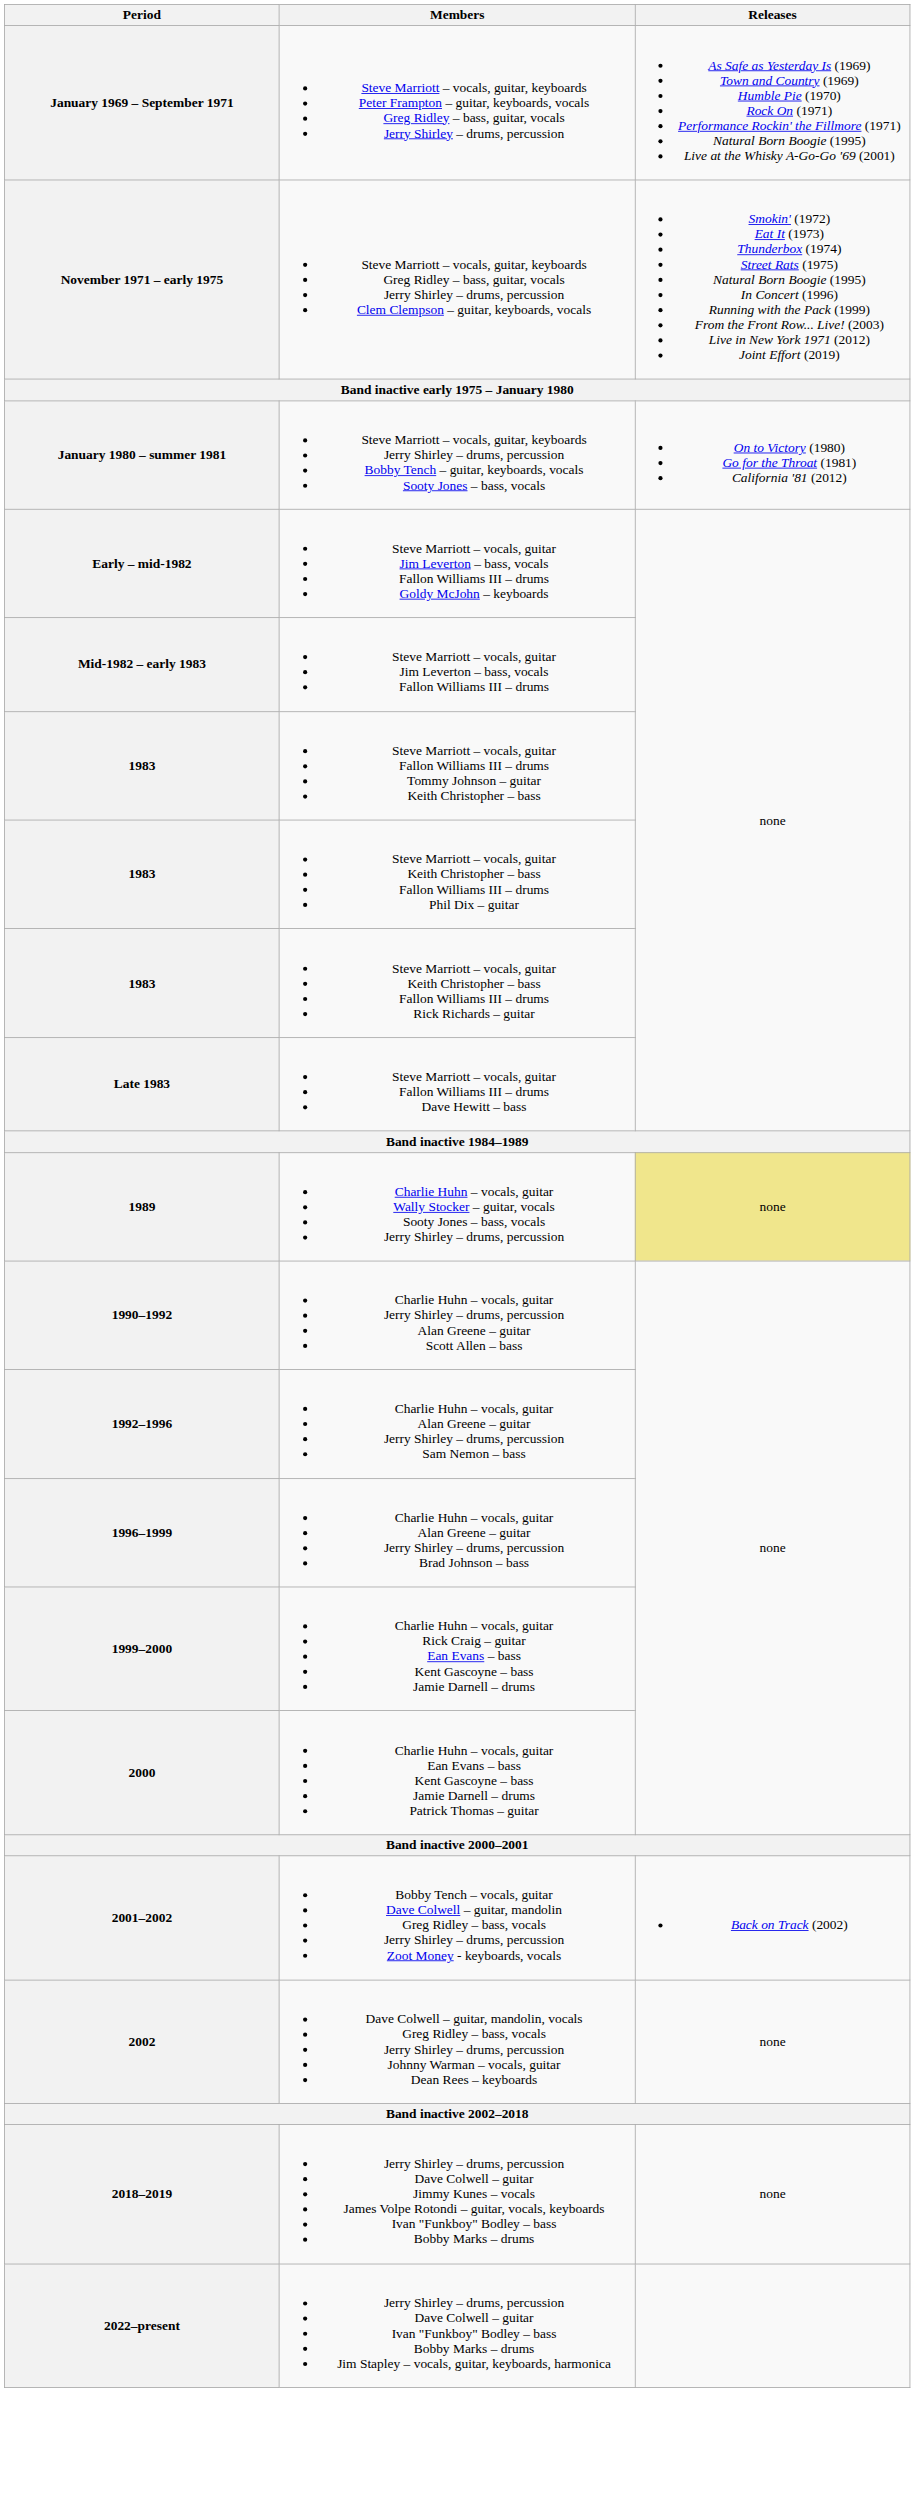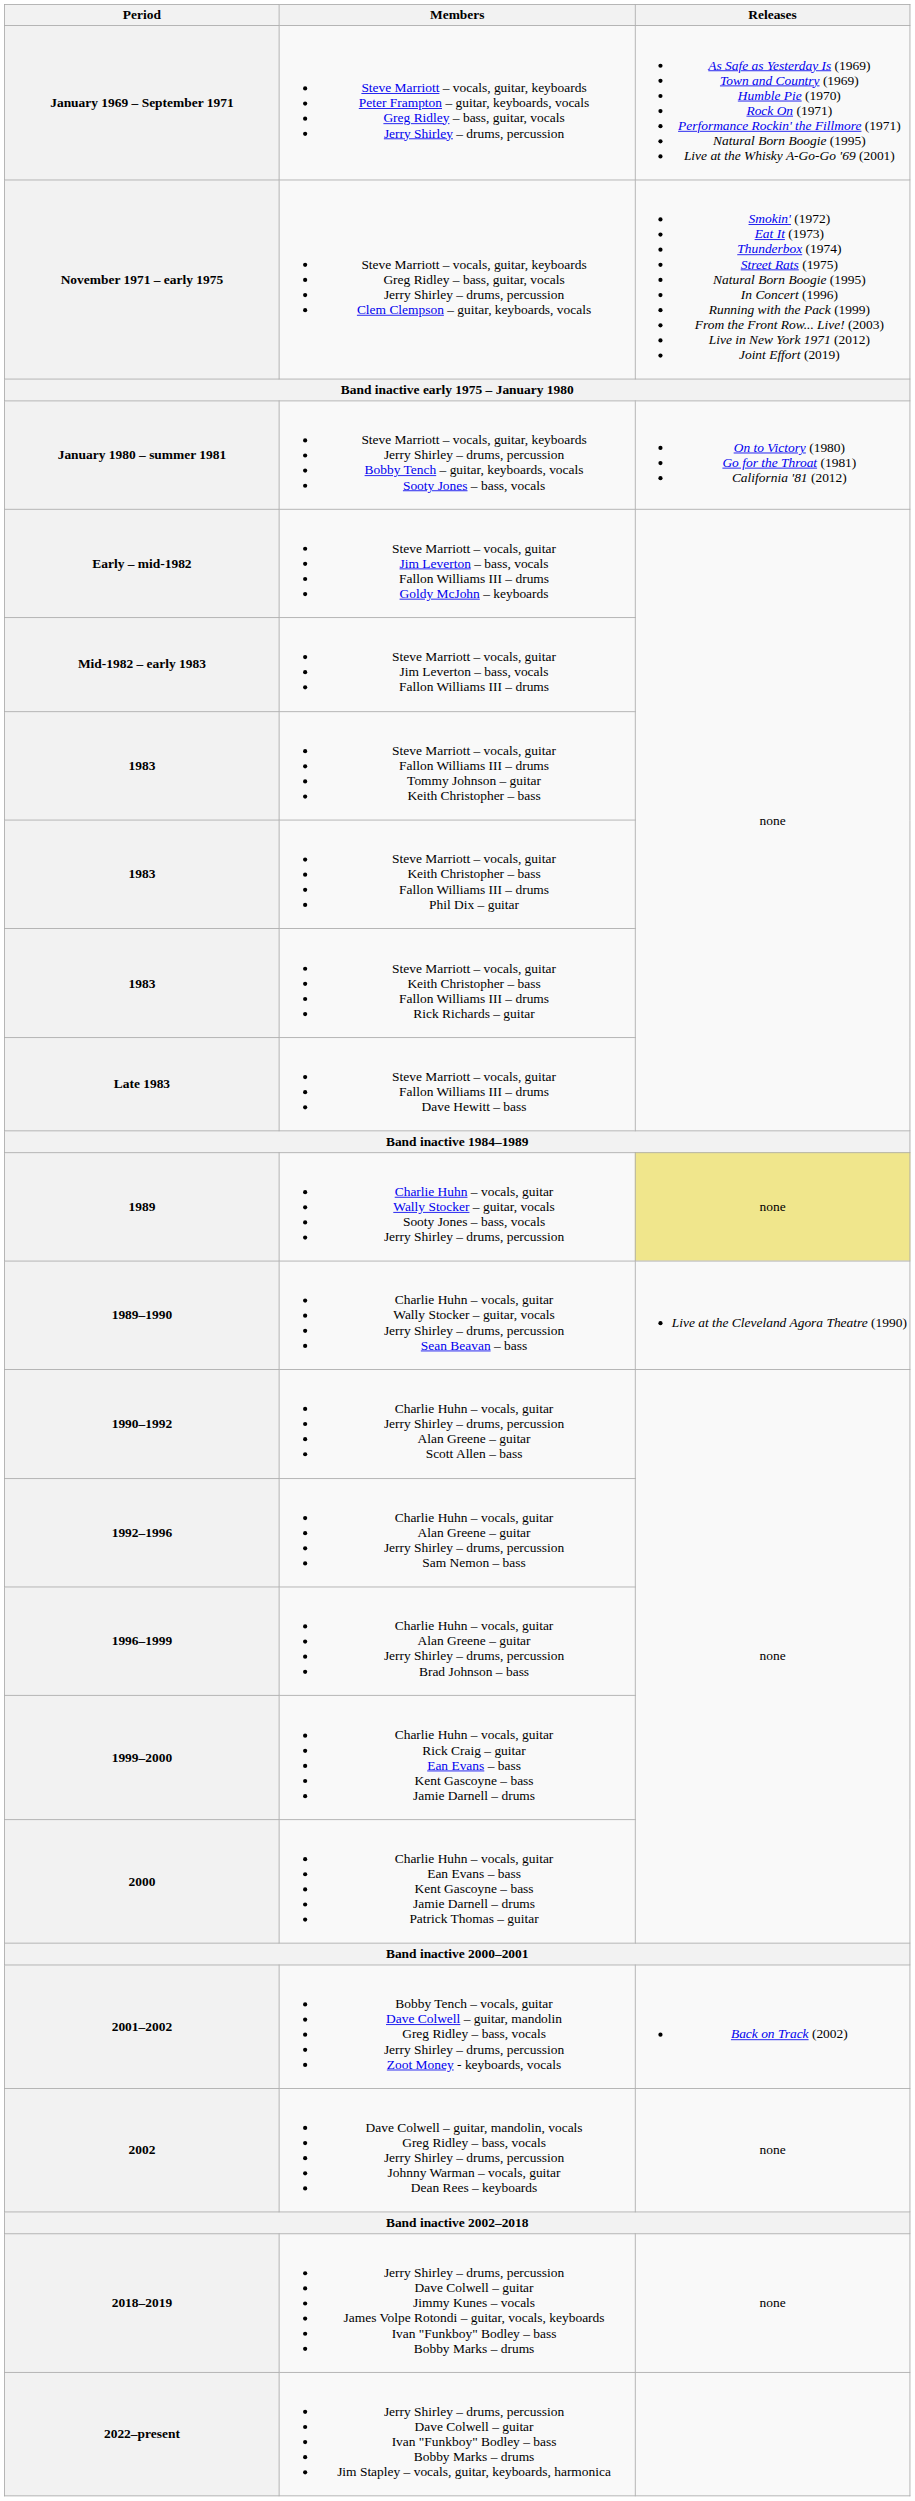+ row: 1989–1990 | Charlie Huhn – vocals, guitar Wally Stocker – guitar, vocals Jerry Shirley – drums, percussion Sean Beavan – bass | Live at the Cleveland Agora Theatre (1990)
